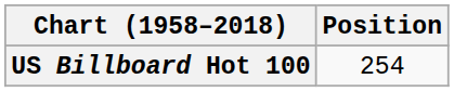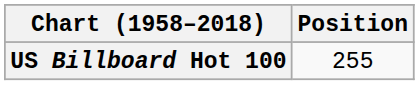US Billboard Hot 100 | Position: 254 -> 255
